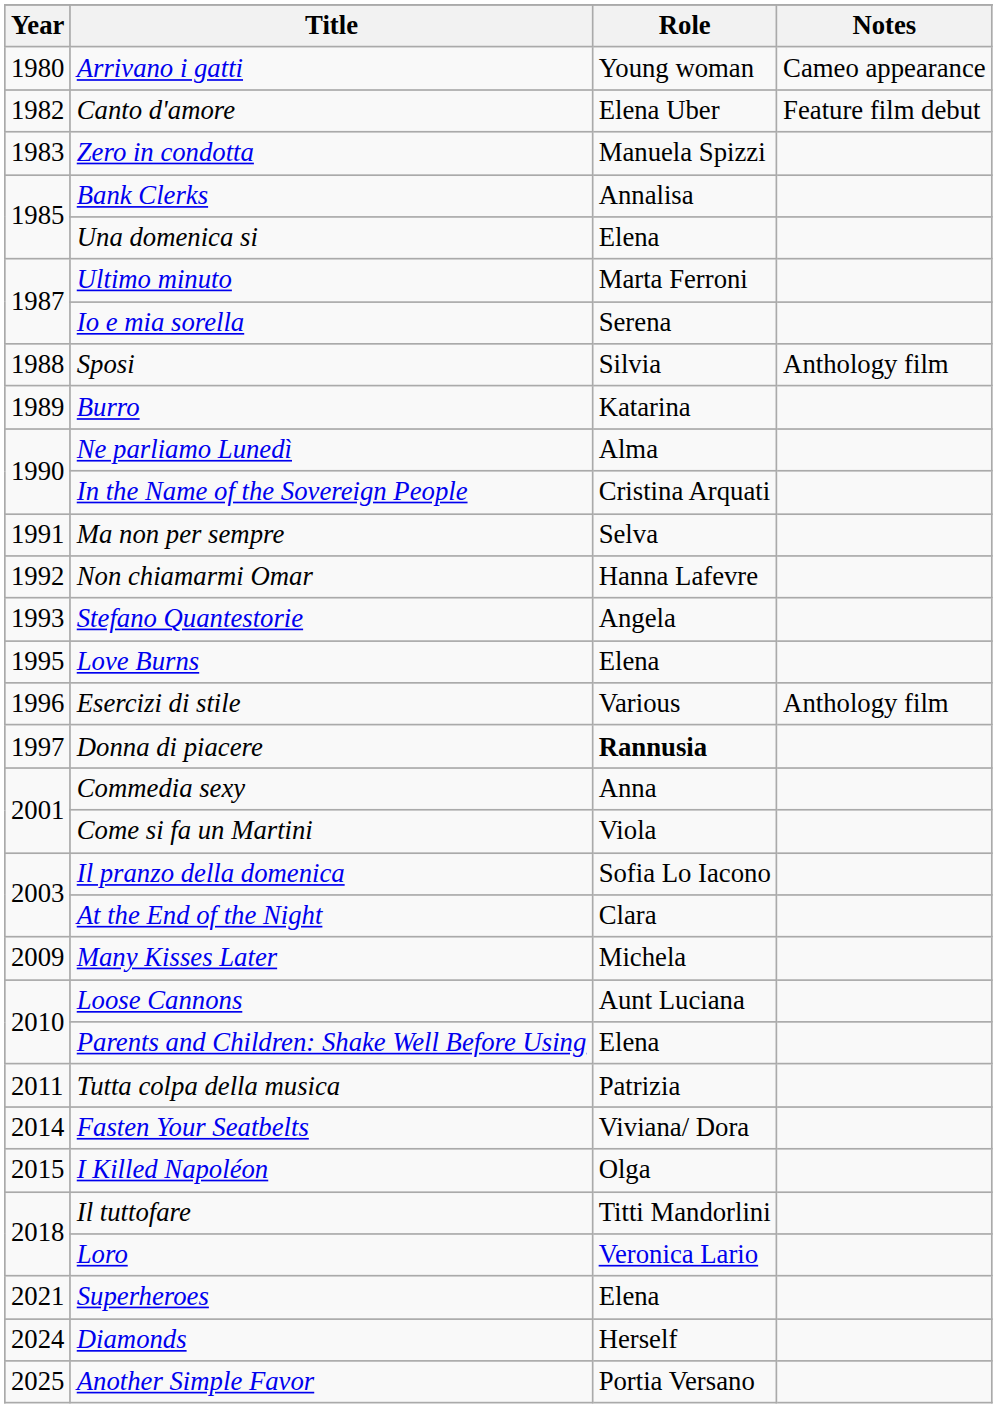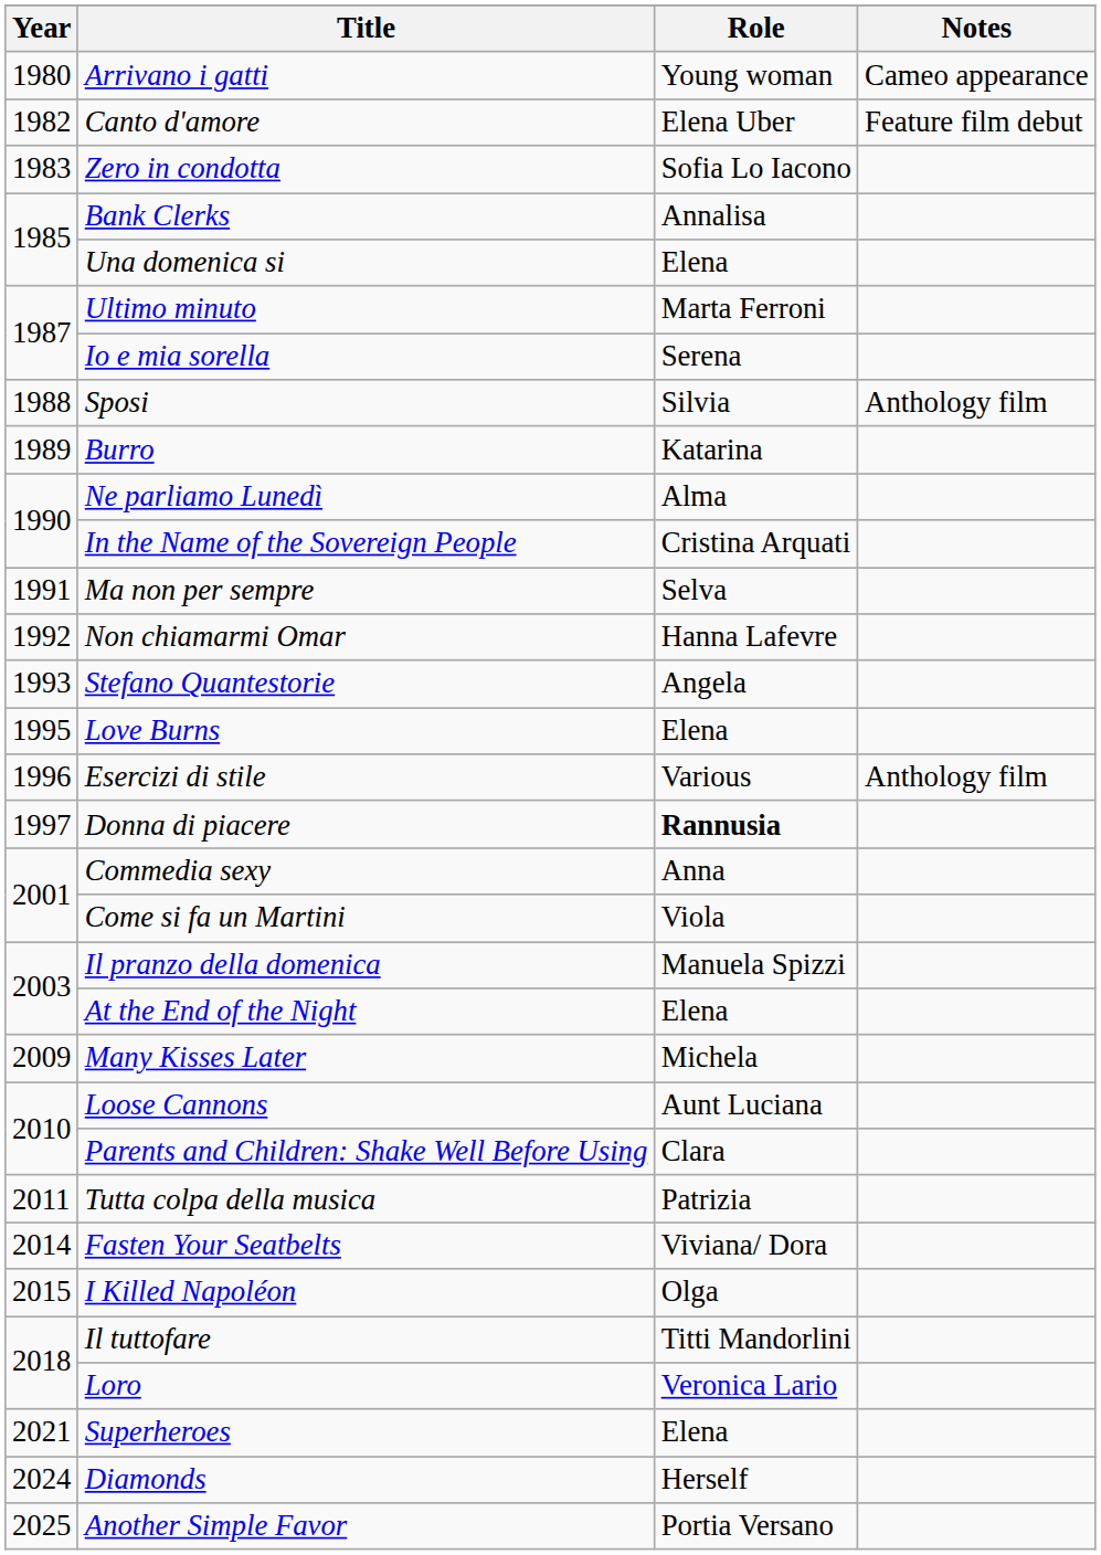Zero in condotta | Role: Manuela Spizzi -> Sofia Lo Iacono
Il pranzo della domenica | Role: Sofia Lo Iacono -> Manuela Spizzi
At the End of the Night | Role: Clara -> Elena
Parents and Children: Shake Well Before Using | Role: Elena -> Clara
